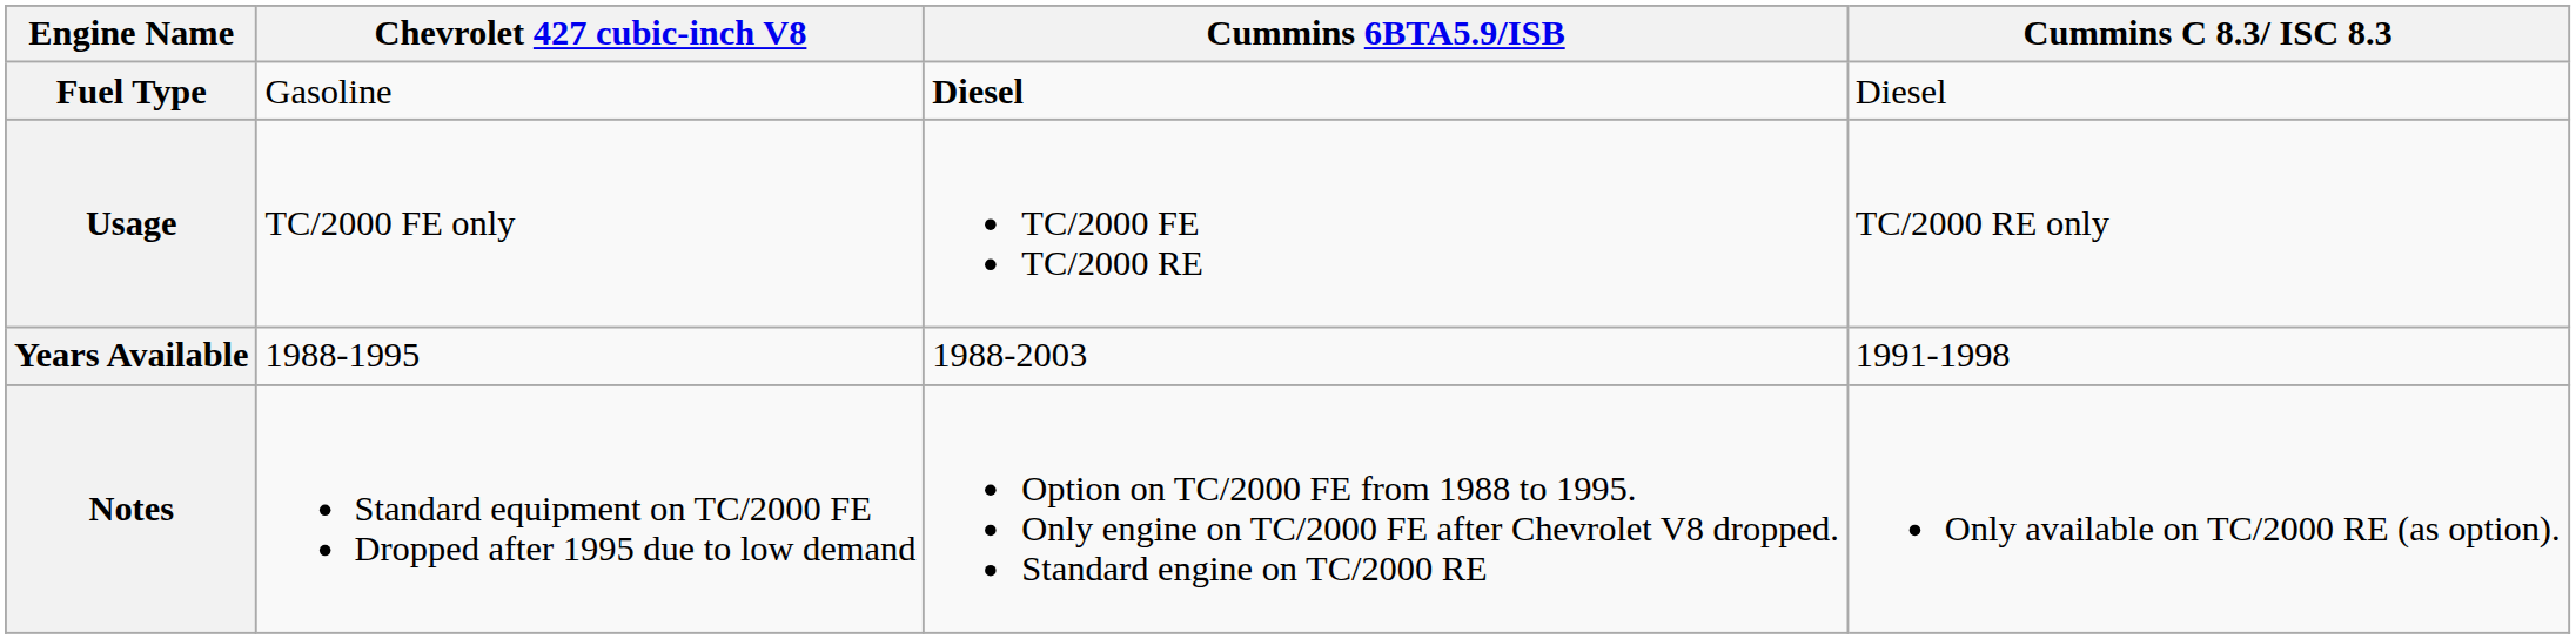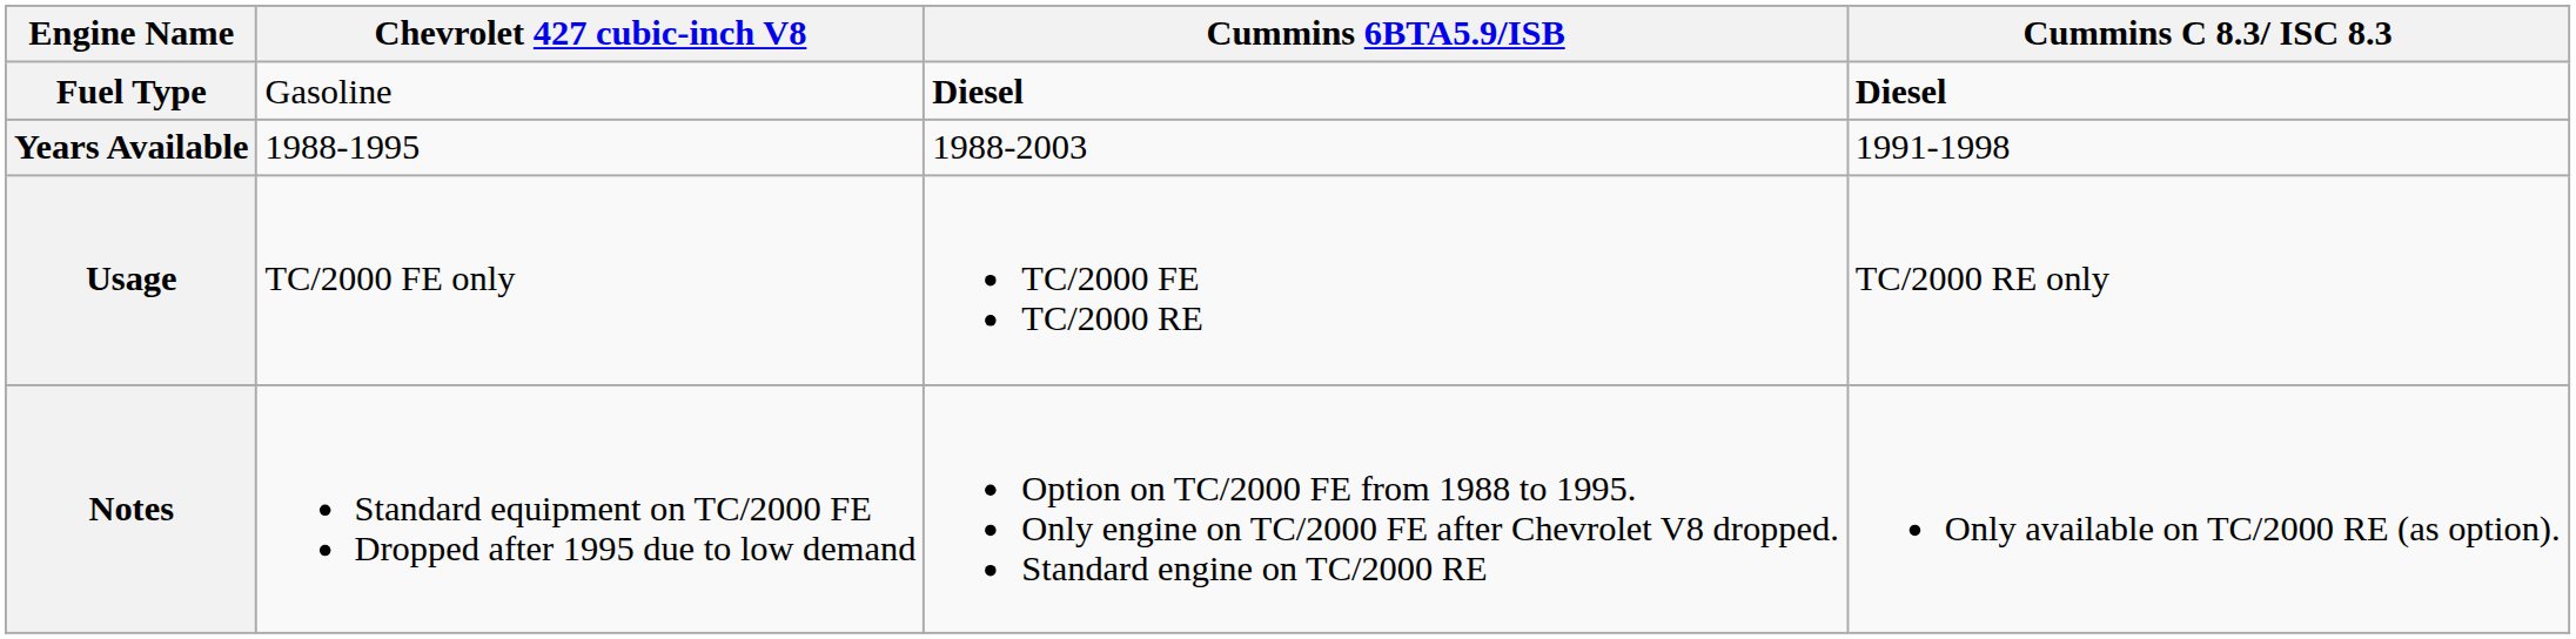Fuel Type | Cummins C 8.3/ ISC 8.3: normal -> bold
rows swapped: Years Available <-> Usage
